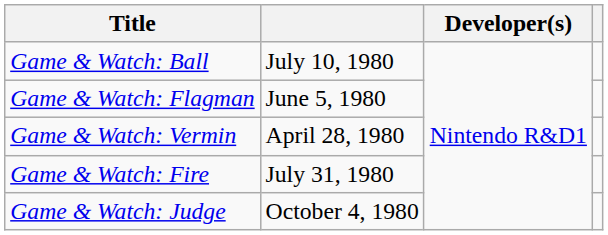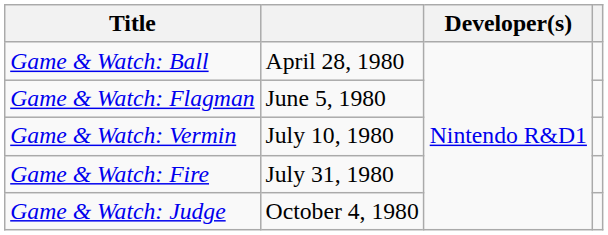Game & Watch: Ball | column 2: July 10, 1980 -> April 28, 1980
Game & Watch: Vermin | column 2: April 28, 1980 -> July 10, 1980
